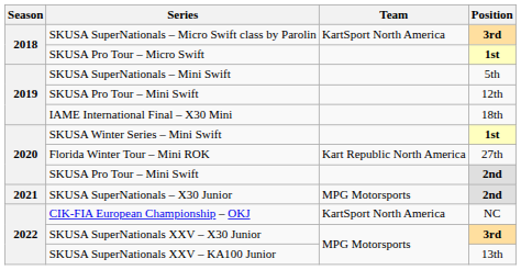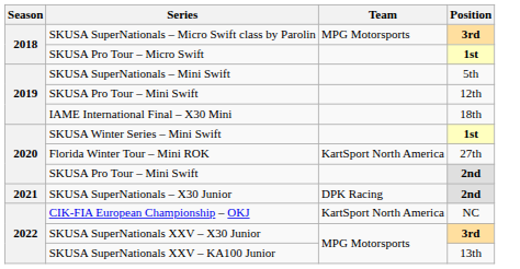SKUSA SuperNationals – Micro Swift class by Parolin | Team: KartSport North America -> MPG Motorsports
Florida Winter Tour – Mini ROK | Team: Kart Republic North America -> KartSport North America
SKUSA SuperNationals – X30 Junior | Team: MPG Motorsports -> DPK Racing
